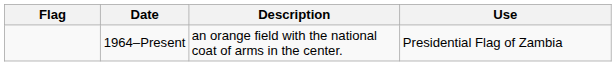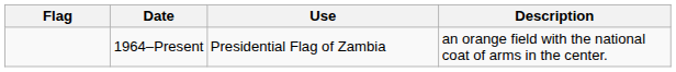columns swapped: Use <-> Description
